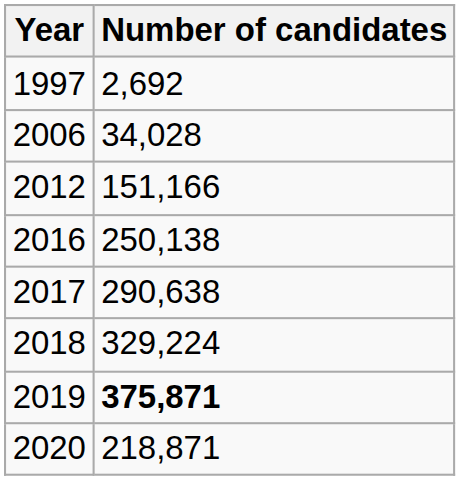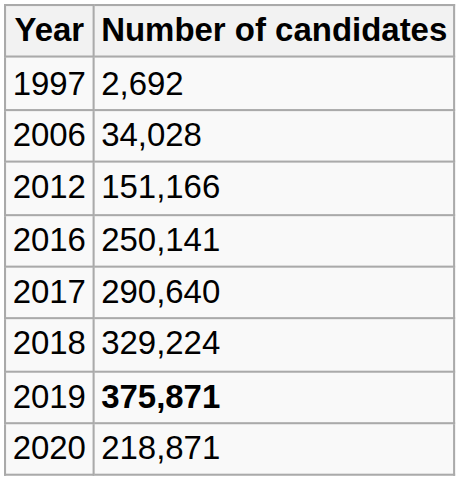2016 | Number of candidates: 250,138 -> 250,141
2017 | Number of candidates: 290,638 -> 290,640
